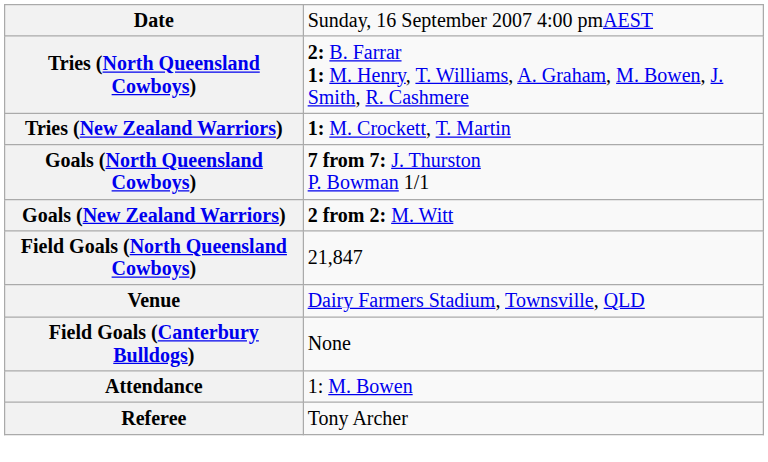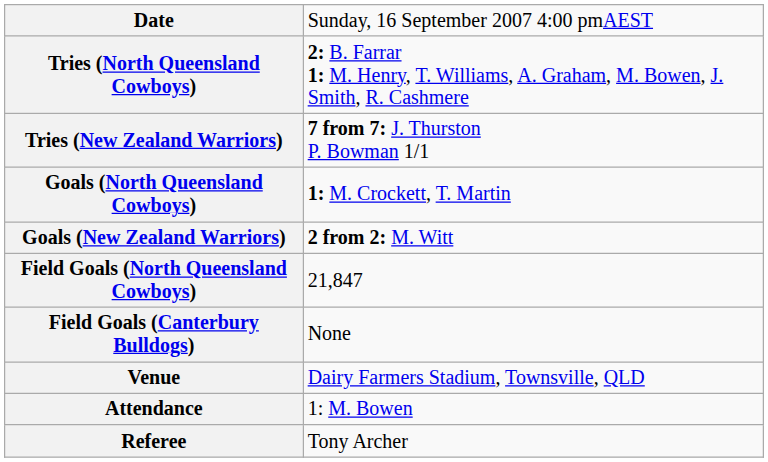Tries (New Zealand Warriors) | column 2: 1: M. Crockett, T. Martin -> 7 from 7: J. Thurston P. Bowman 1/1
Goals (North Queensland Cowboys) | column 2: 7 from 7: J. Thurston P. Bowman 1/1 -> 1: M. Crockett, T. Martin
rows swapped: Field Goals (Canterbury Bulldogs) <-> Venue
